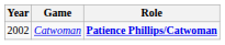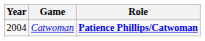Catwoman | Year: 2002 -> 2004
